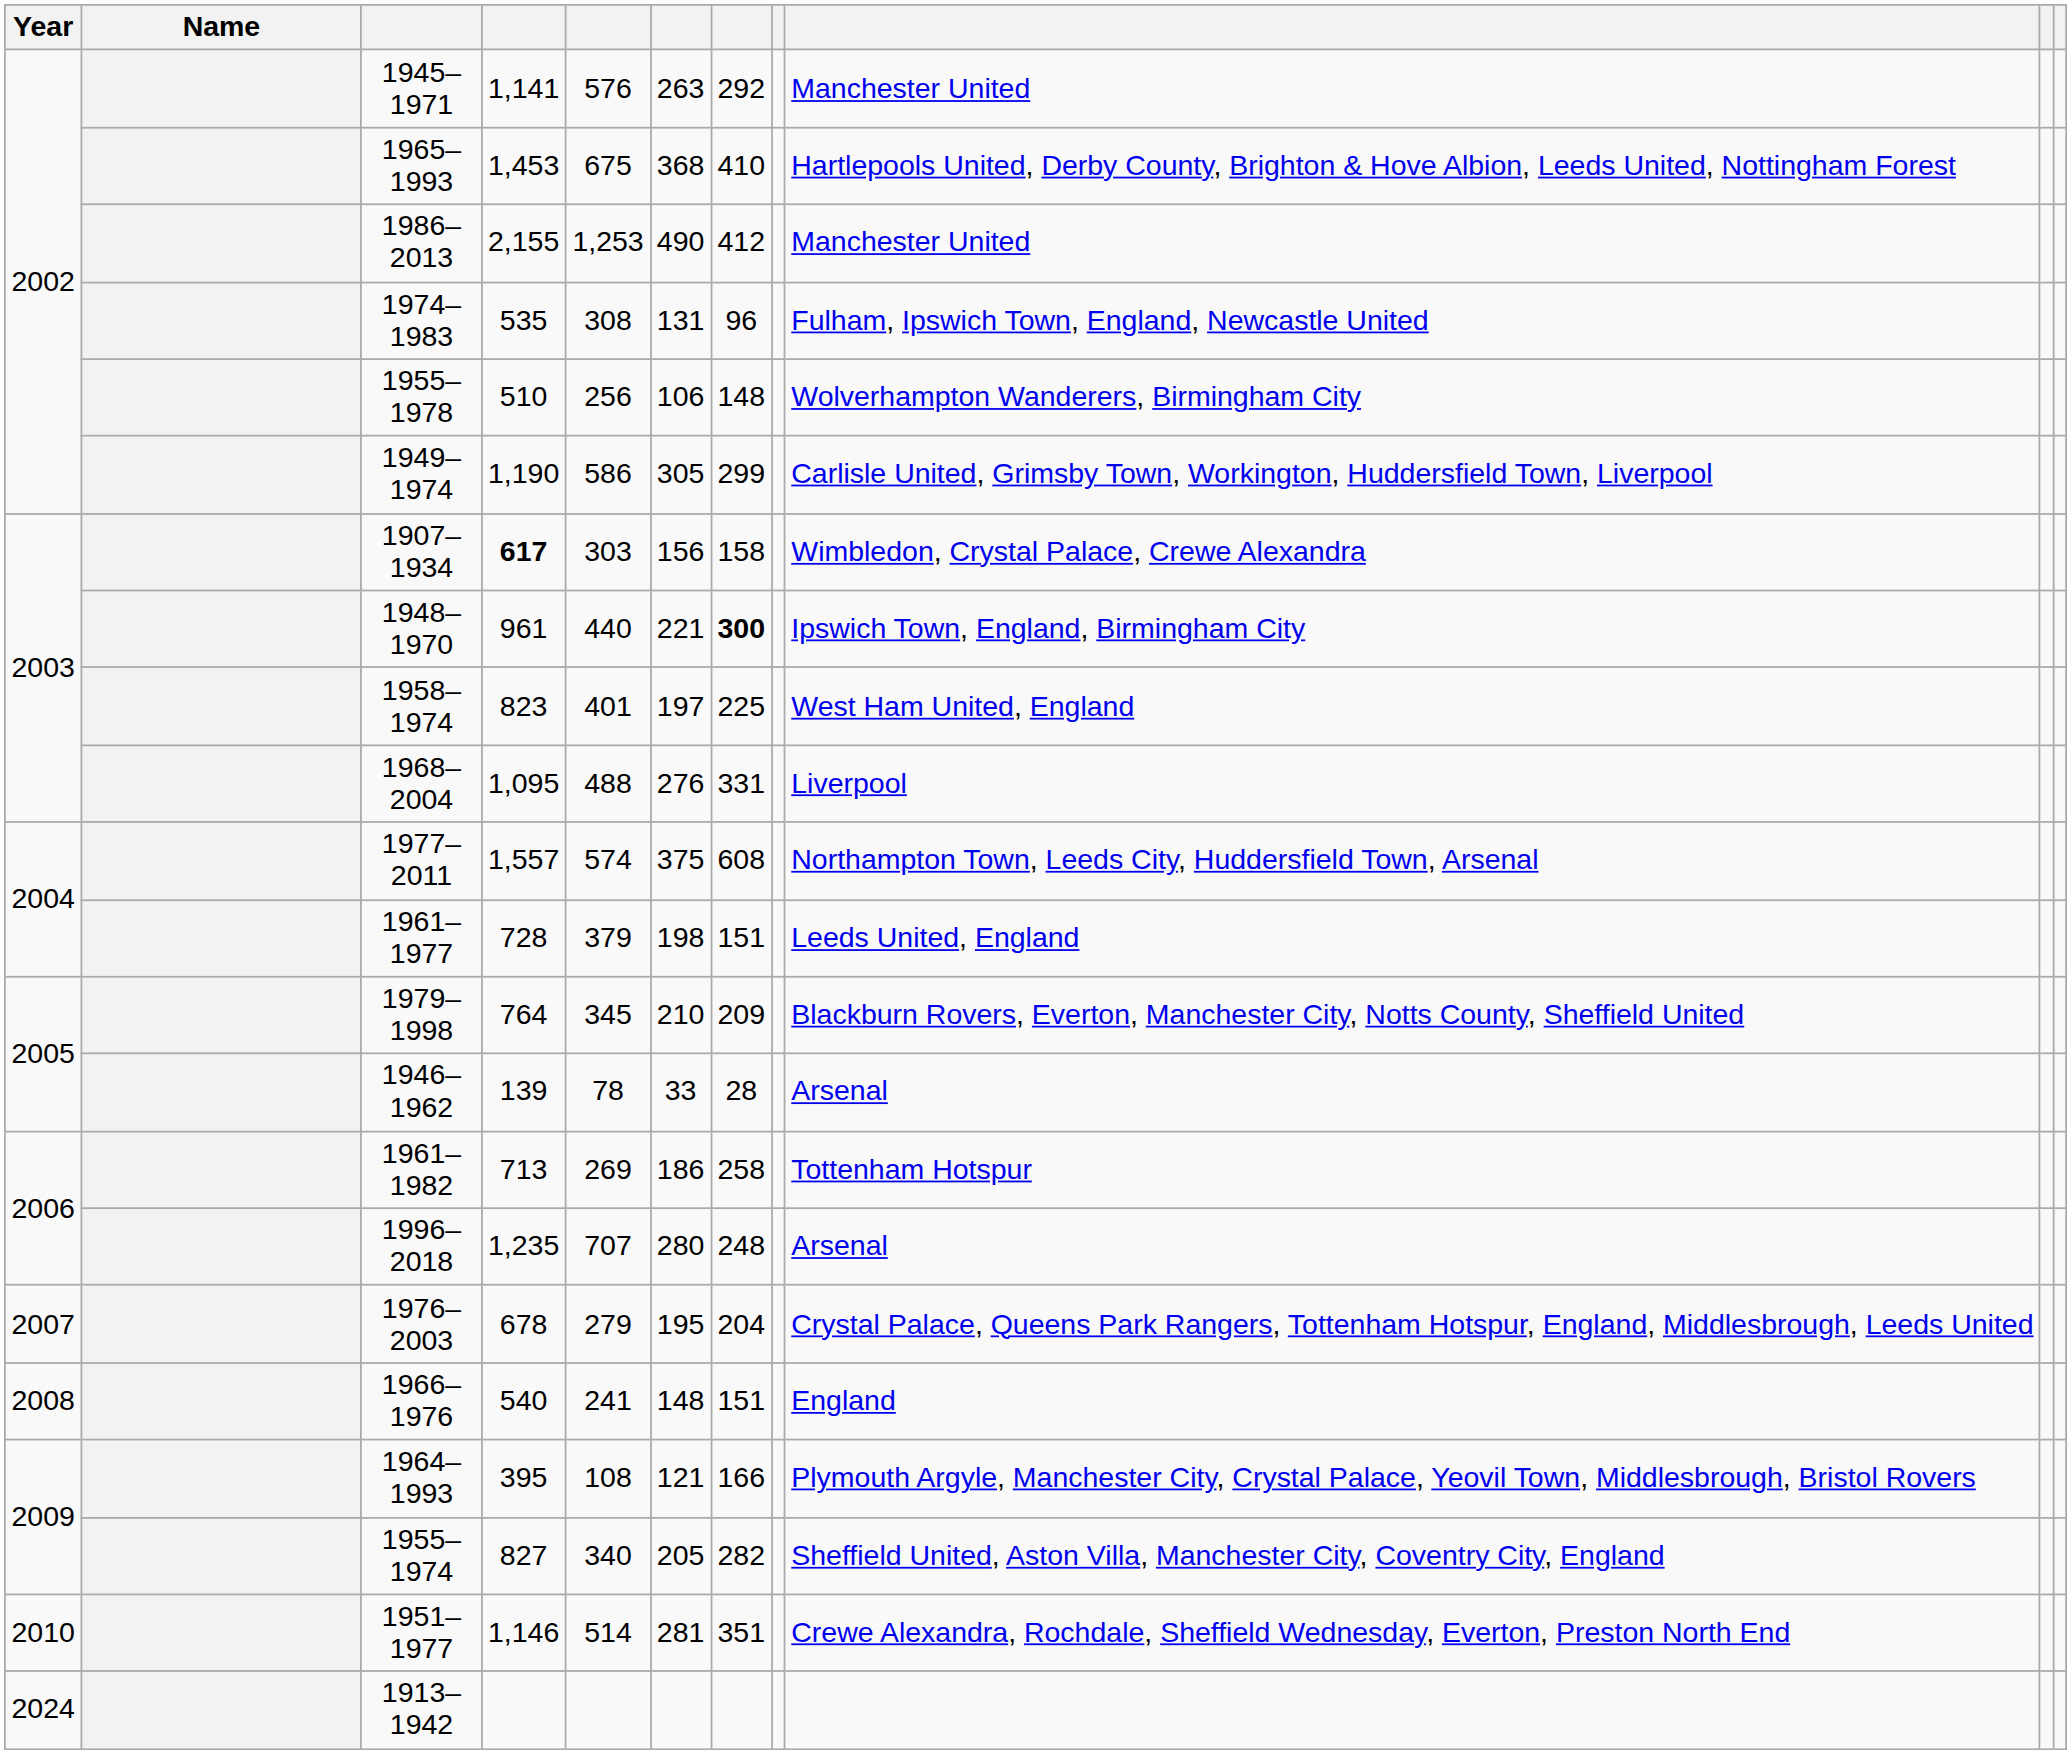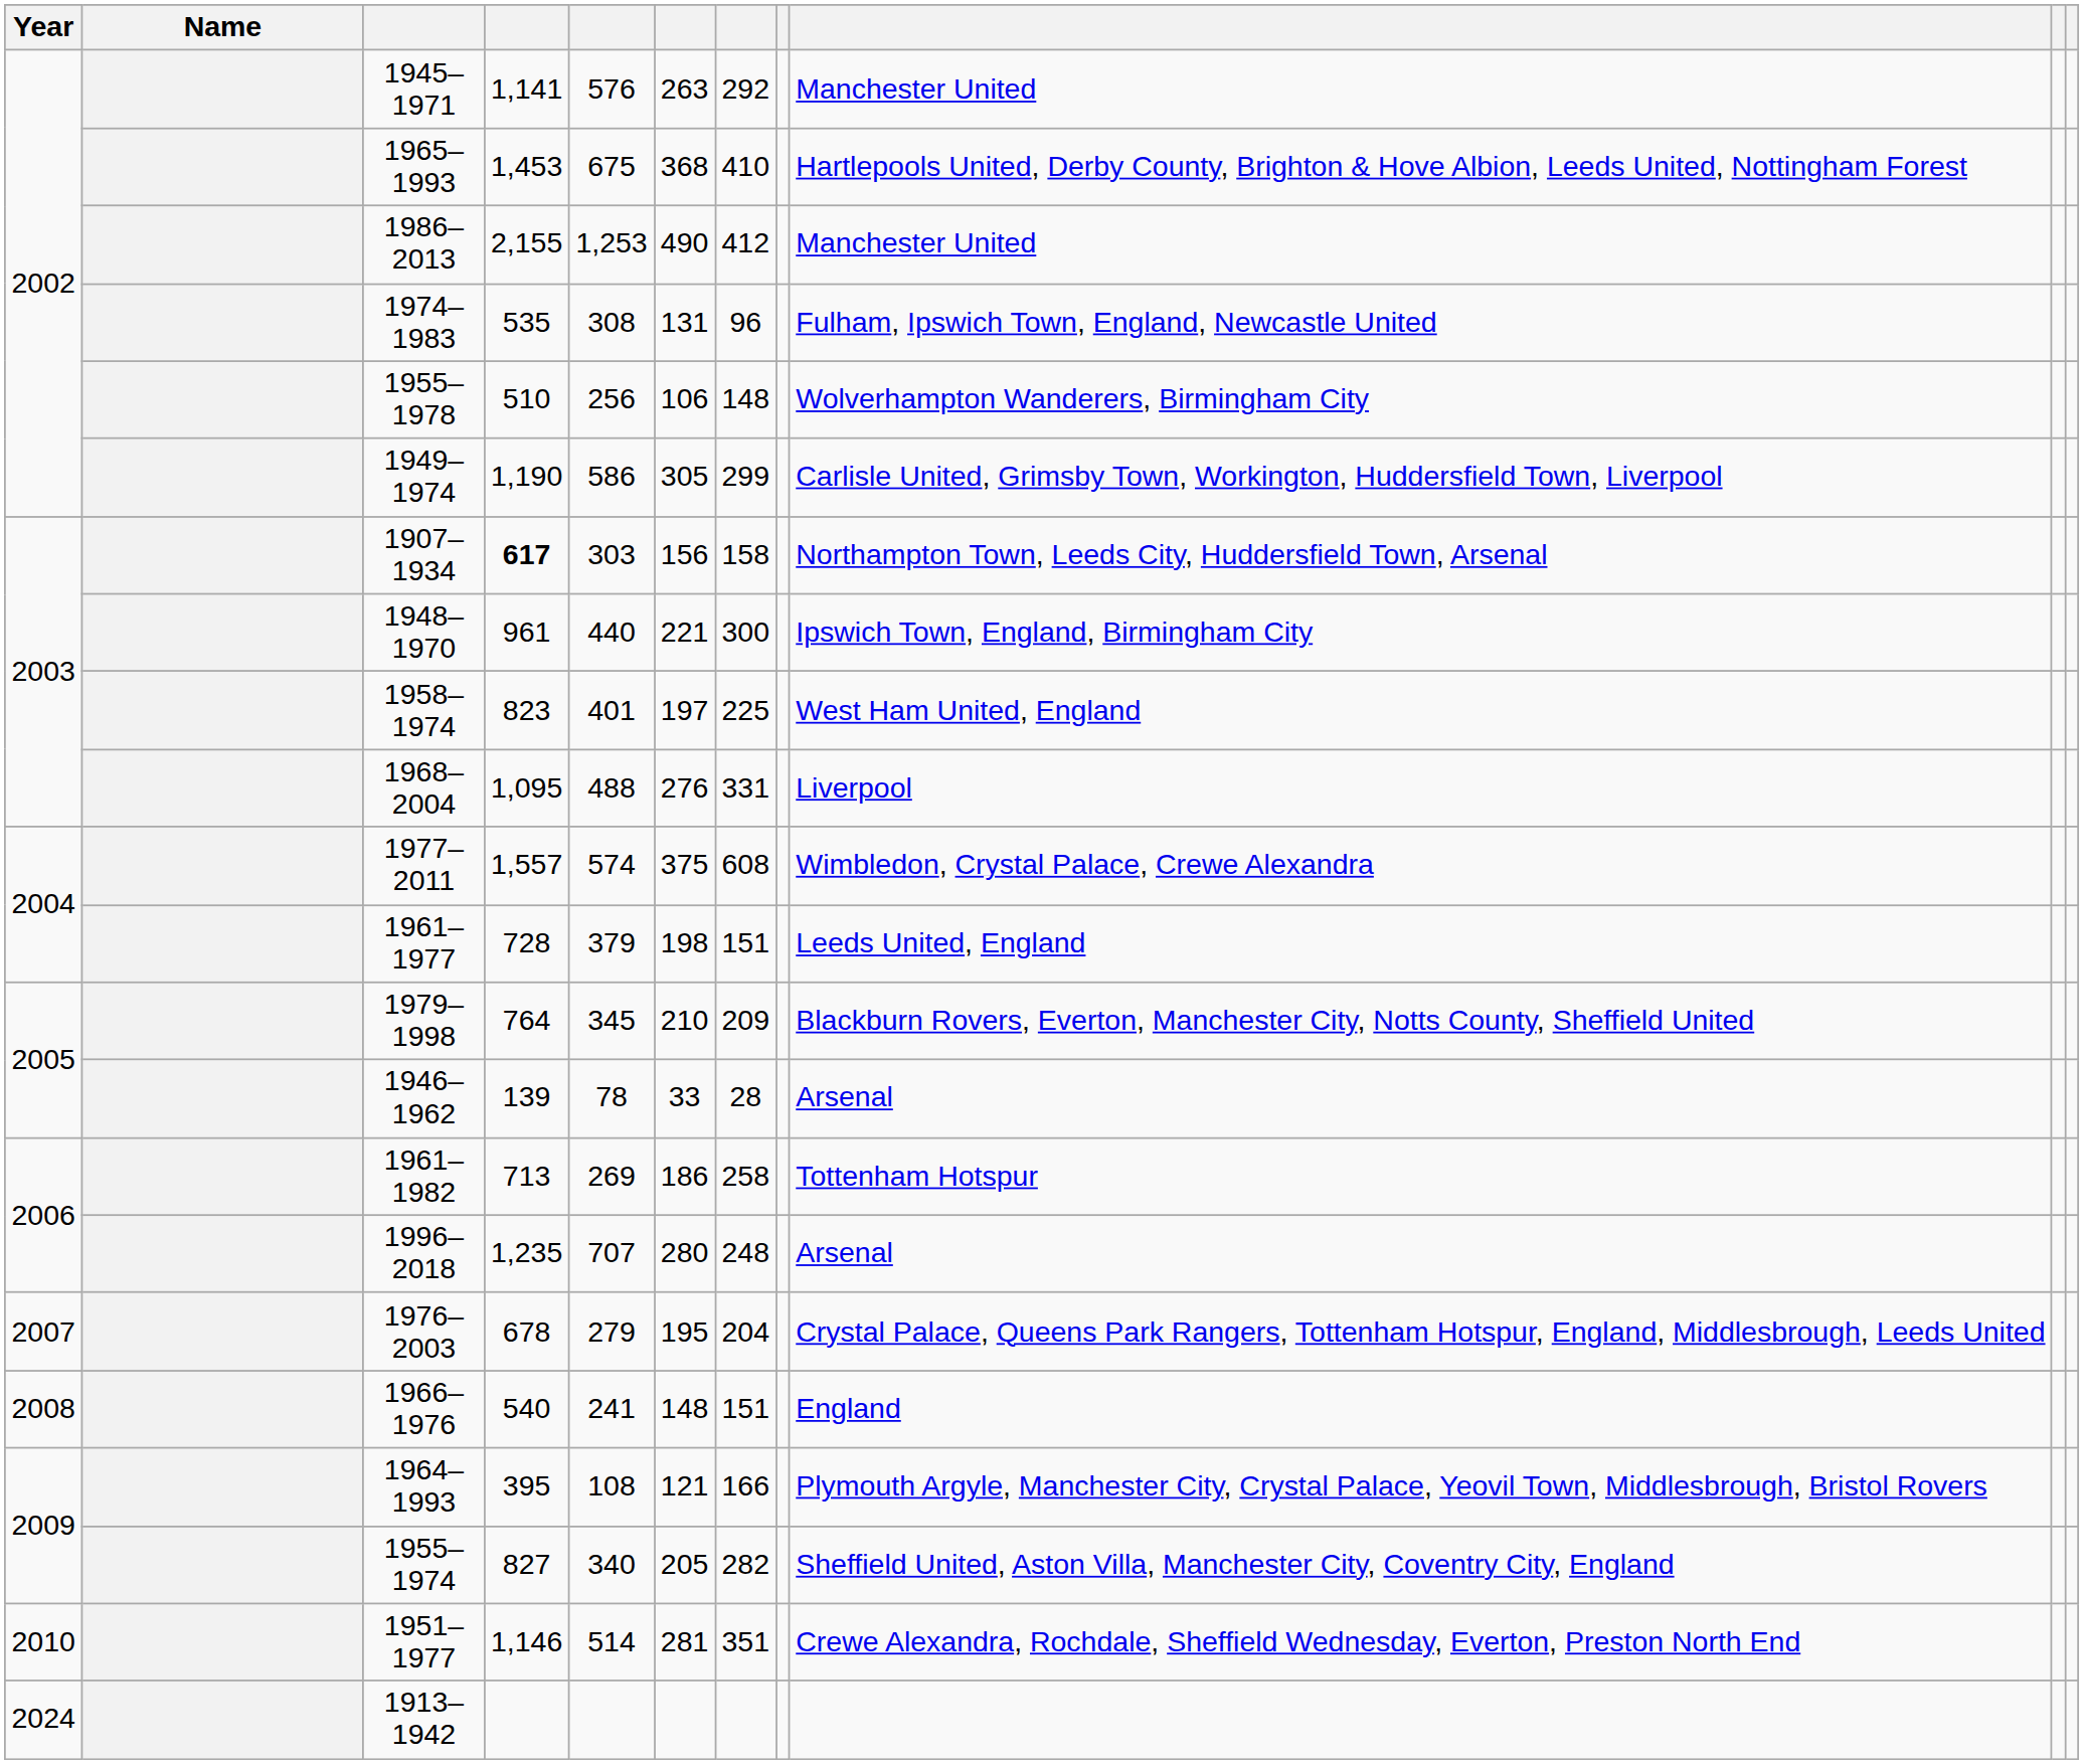1907–1934 | column 9: Wimbledon, Crystal Palace, Crewe Alexandra -> Northampton Town, Leeds City, Huddersfield Town, Arsenal
1948–1970 | column 7: bold -> normal
1977–2011 | column 9: Northampton Town, Leeds City, Huddersfield Town, Arsenal -> Wimbledon, Crystal Palace, Crewe Alexandra
